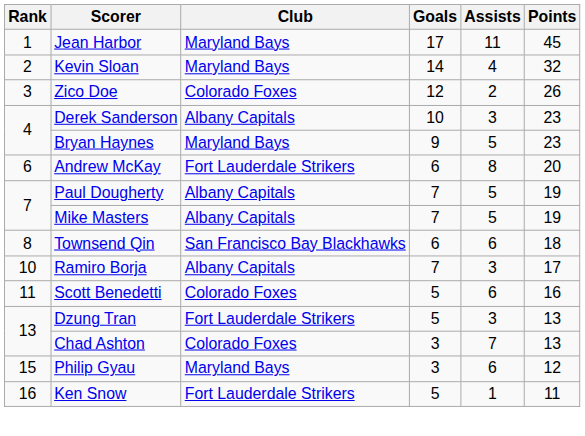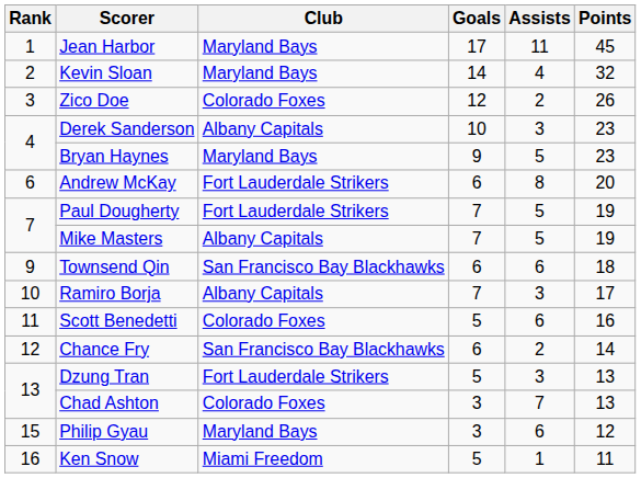Paul Dougherty | Club: Albany Capitals -> Fort Lauderdale Strikers
Townsend Qin | Rank: 8 -> 9
+ row: 12 | Chance Fry | San Francisco Bay Blackhawks | 6 | 2 | 14
Ken Snow | Club: Fort Lauderdale Strikers -> Miami Freedom
